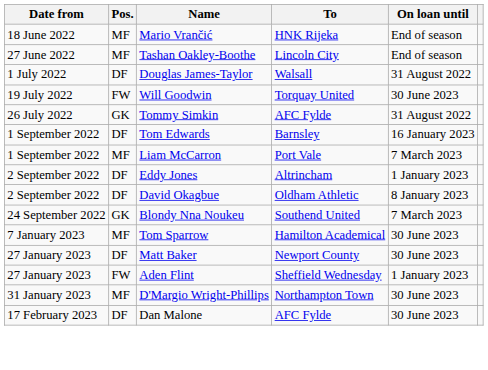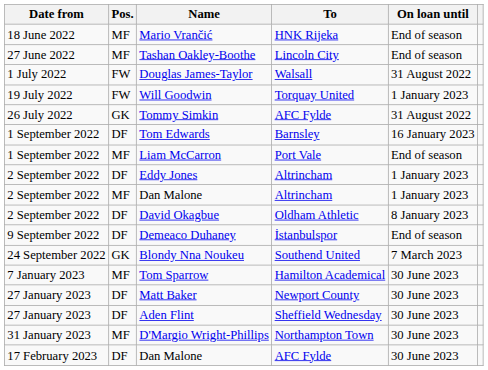Douglas James-Taylor | Pos.: DF -> FW
Will Goodwin | On loan until: 30 June 2023 -> 1 January 2023
Liam McCarron | On loan until: 7 March 2023 -> End of season
+ row: 2 September 2022 | MF | Dan Malone | Altrincham | 1 January 2023
+ row: 9 September 2022 | DF | Demeaco Duhaney | İstanbulspor | End of season
Aden Flint | Pos.: FW -> DF
Aden Flint | On loan until: 1 January 2023 -> 30 June 2023
